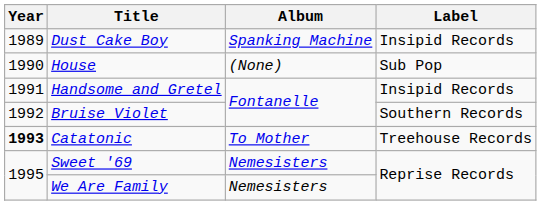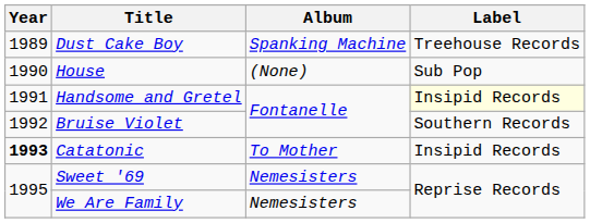Dust Cake Boy | Label: Insipid Records -> Treehouse Records
Handsome and Gretel | Label: no background -> lightyellow background
Catatonic | Label: Treehouse Records -> Insipid Records
